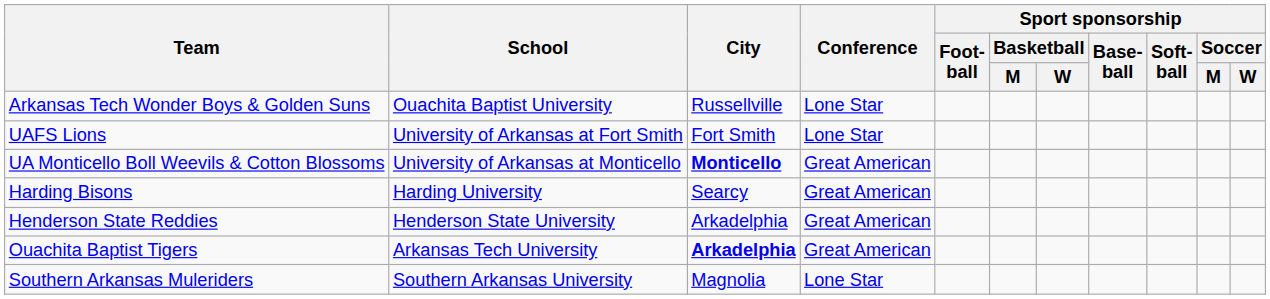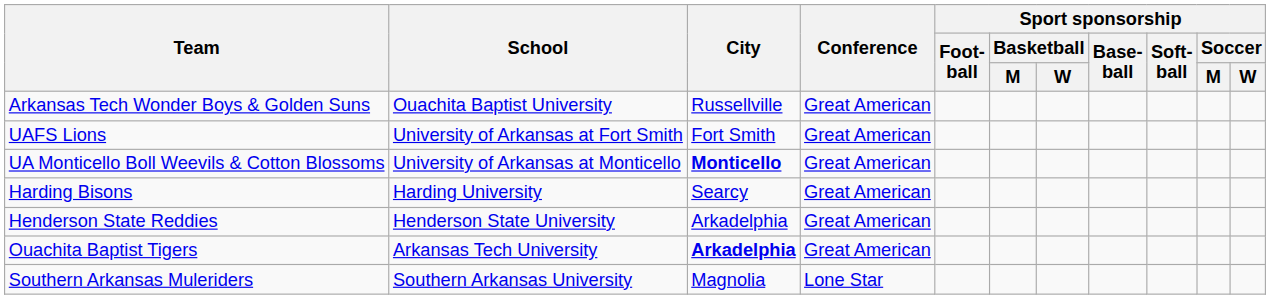Arkansas Tech Wonder Boys & Golden Suns | Conference: Lone Star -> Great American
UAFS Lions | Conference: Lone Star -> Great American
